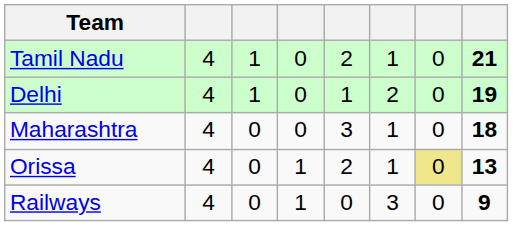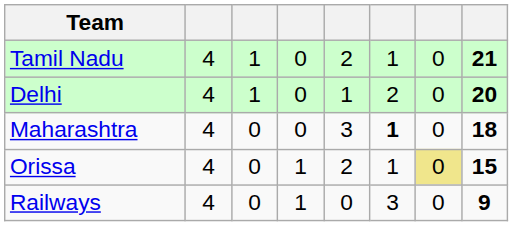Delhi | column 8: 19 -> 20
Maharashtra | column 6: normal -> bold
Orissa | column 8: 13 -> 15
